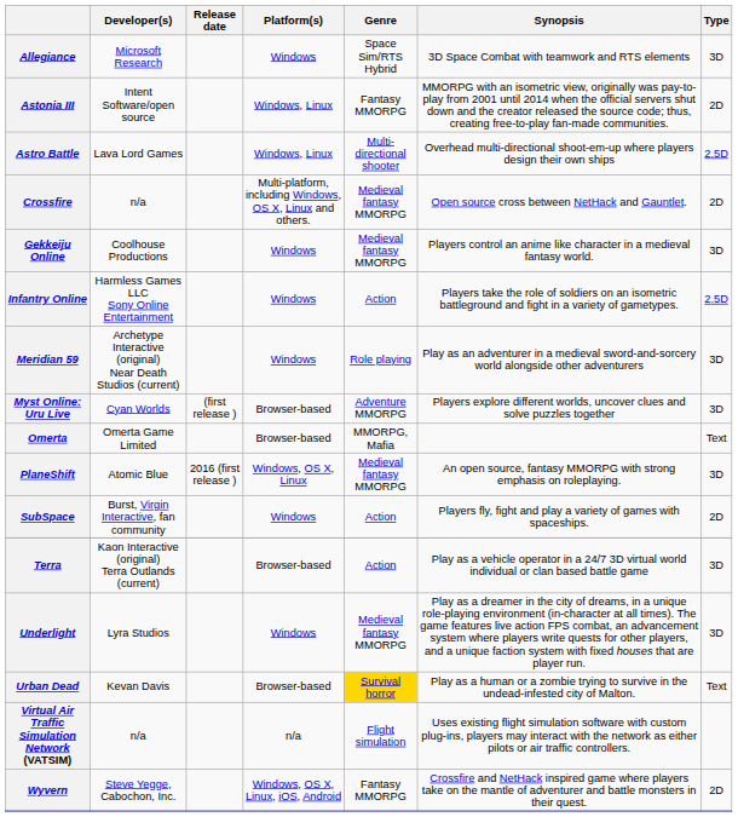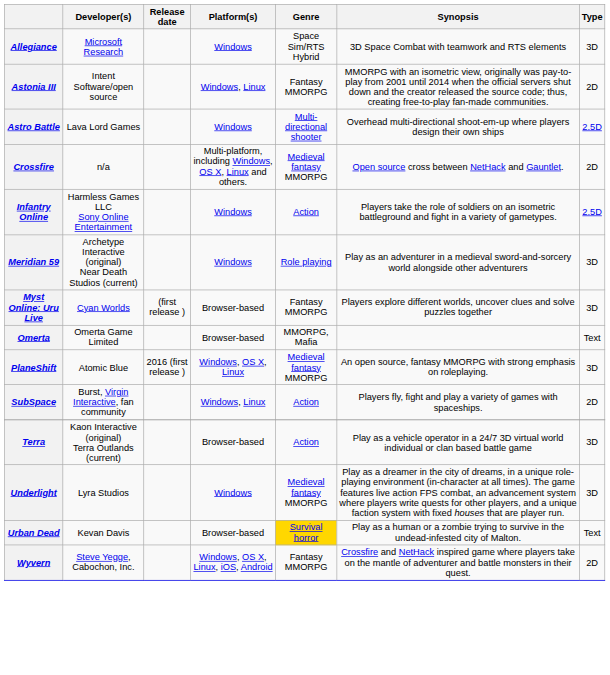Astro Battle | Platform(s): Windows, Linux -> Windows
- row: Gekkeiju Online | Coolhouse Productions | Windows | Medieval fantasy MMORPG | Players control an anime like character in a medieval fantasy world. | 3D
Myst Online: Uru Live | Genre: Adventure MMORPG -> Fantasy MMORPG
SubSpace | Platform(s): Windows -> Windows, Linux
- row: Virtual Air Traffic Simulation Network (VATSIM) | n/a | n/a | Flight simulation | Uses existing flight simulation software with custom plug-ins, players may interact with the network as either pilots or air traffic controllers.
